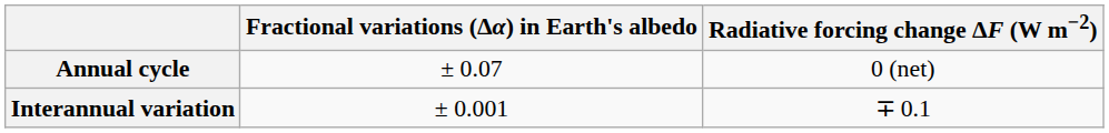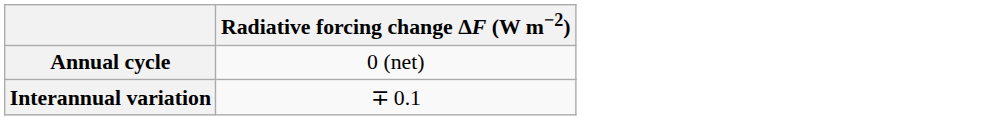- column: Fractional variations (Δα) in Earth's albedo | ± 0.07 | ± 0.001
